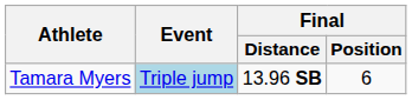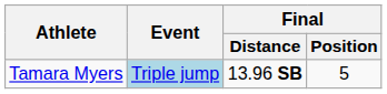Tamara Myers | Final / Position: 6 -> 5
